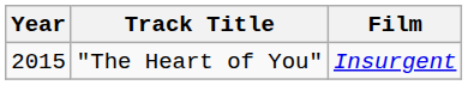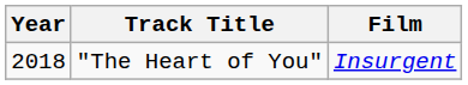"The Heart of You" | Year: 2015 -> 2018
